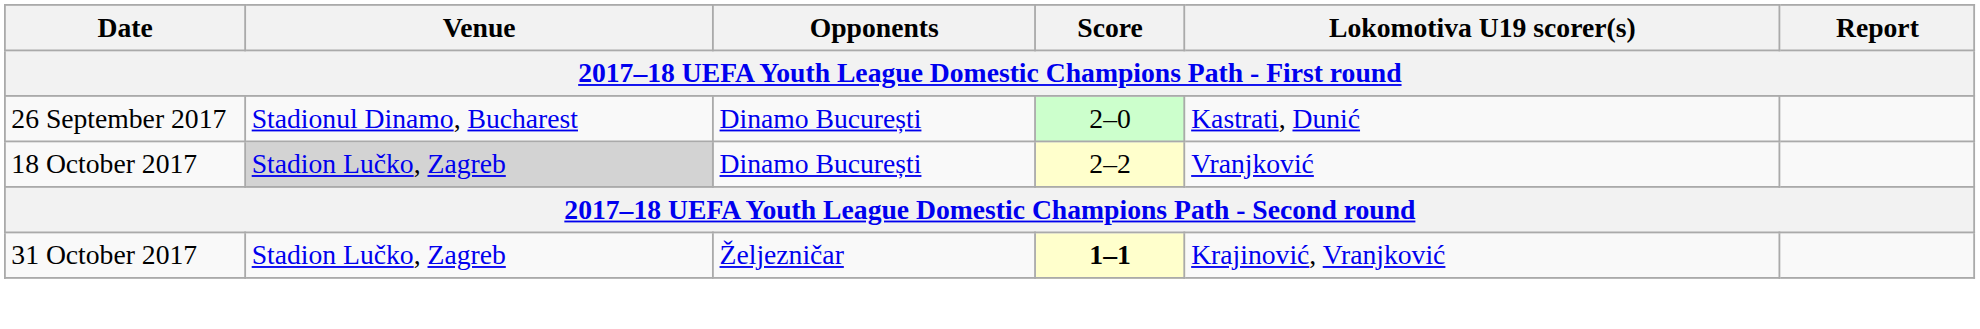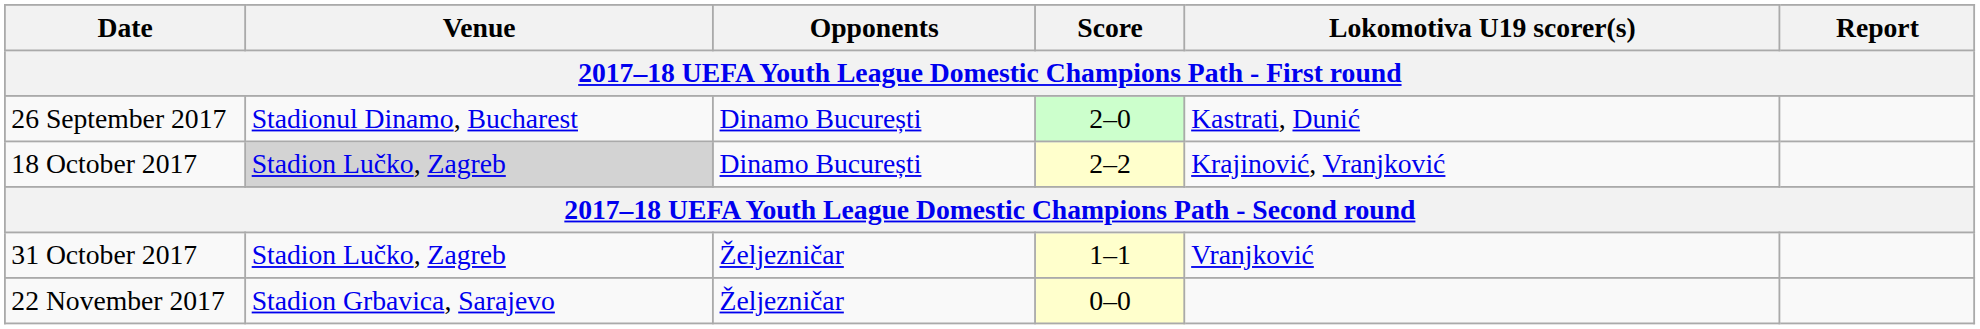18 October 2017 | Lokomotiva U19 scorer(s): Vranjković -> Krajinović, Vranjković
31 October 2017 | Score: bold -> normal
31 October 2017 | Lokomotiva U19 scorer(s): Krajinović, Vranjković -> Vranjković
+ row: 22 November 2017 | Stadion Grbavica, Sarajevo | Željezničar | 0–0
